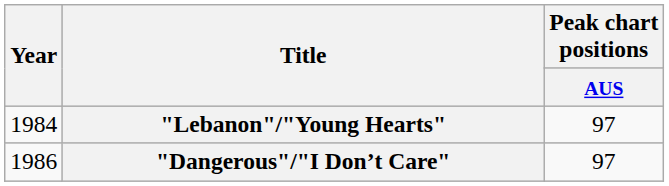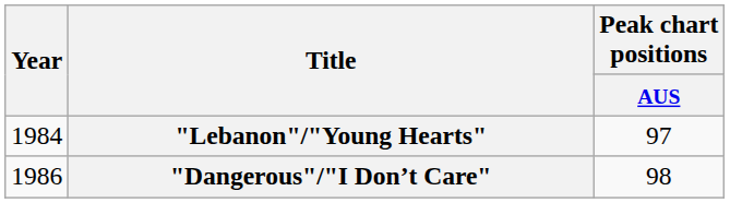"Dangerous"/"I Don’t Care" | Peak chart positions / AUS: 97 -> 98
